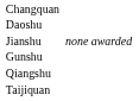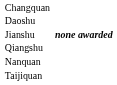Jianshu | column 3: normal -> bold
- row: Gunshu
+ row: Nanquan
